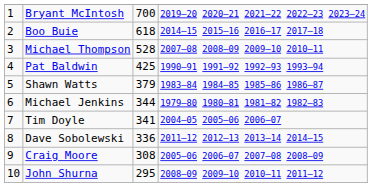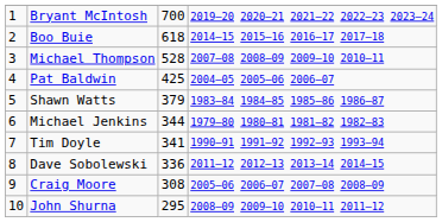Pat Baldwin | column 4: 1990–91 1991–92 1992–93 1993–94 -> 2004–05 2005–06 2006–07
Tim Doyle | column 4: 2004–05 2005–06 2006–07 -> 1990–91 1991–92 1992–93 1993–94
